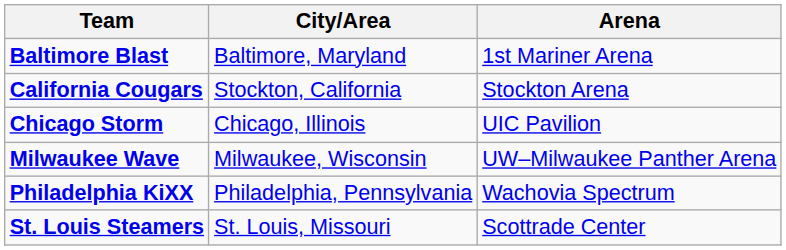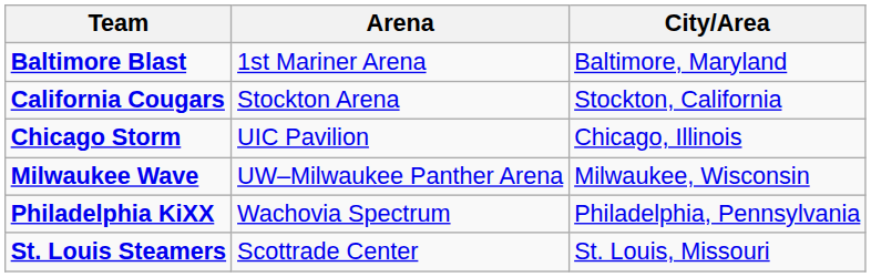columns swapped: City/Area <-> Arena
